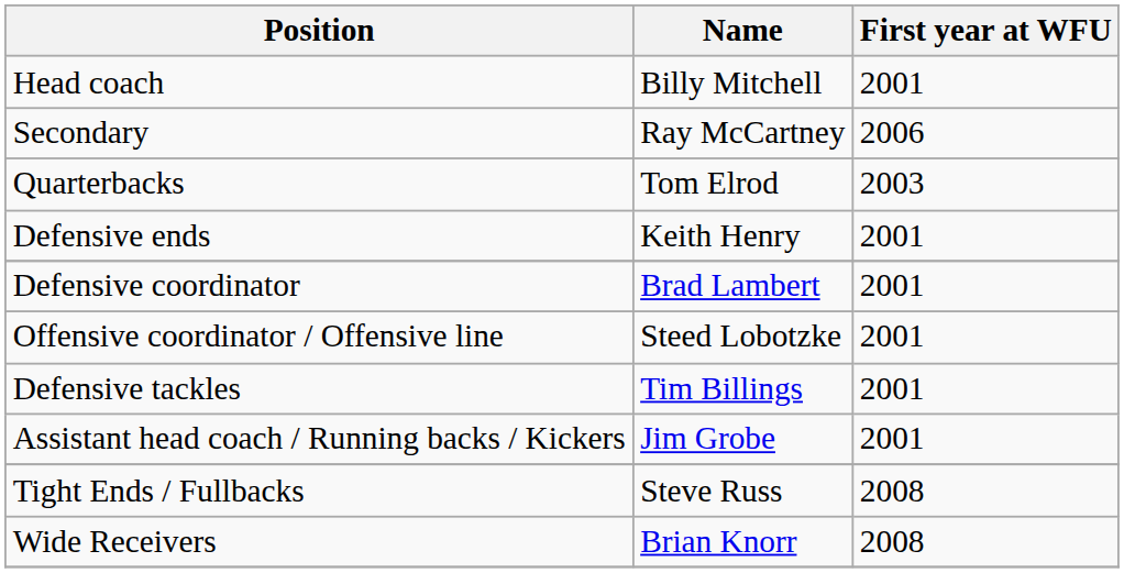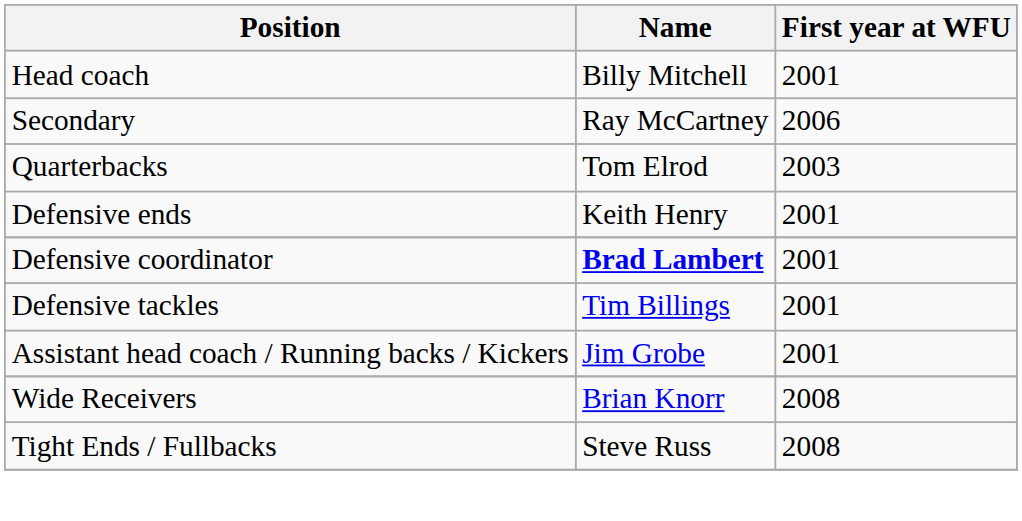Defensive coordinator | Name: normal -> bold
- row: Offensive coordinator / Offensive line | Steed Lobotzke | 2001
rows swapped: Tight Ends / Fullbacks <-> Wide Receivers
